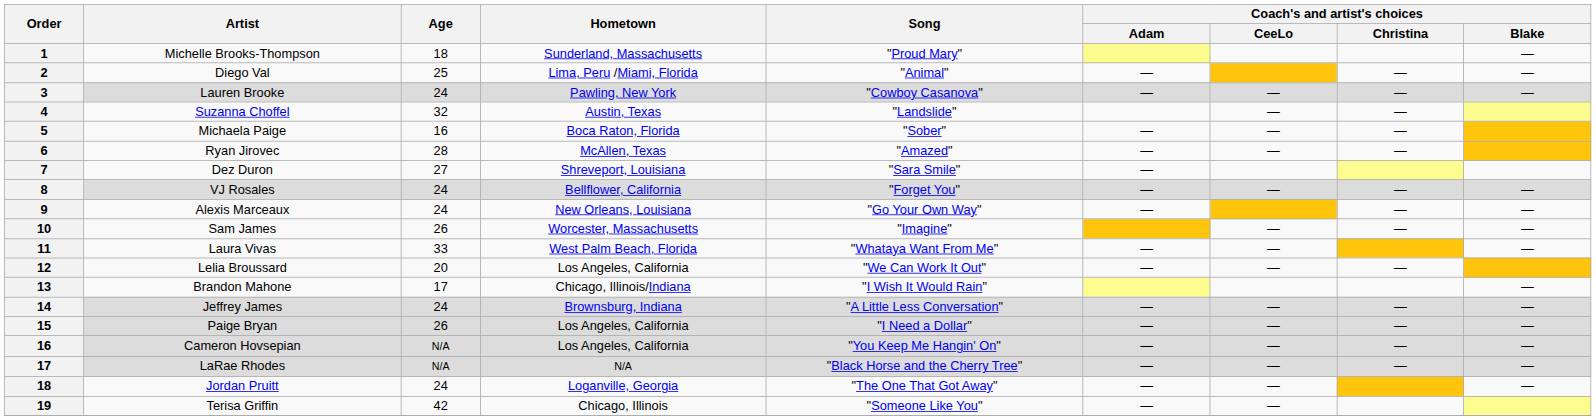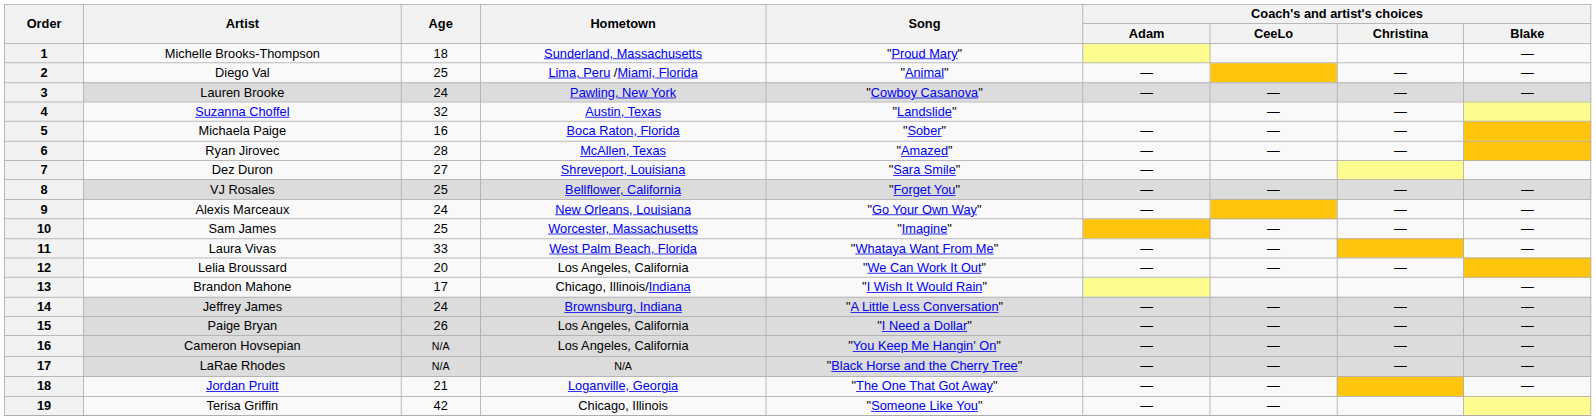VJ Rosales | Age: 24 -> 25
Sam James | Age: 26 -> 25
Jordan Pruitt | Age: 24 -> 21
